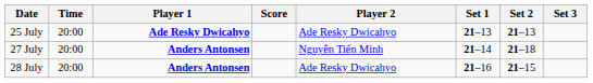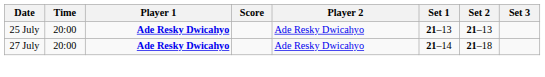27 July | Player 1: Anders Antonsen -> Ade Resky Dwicahyo
27 July | Player 2: Nguyễn Tiến Minh -> Ade Resky Dwicahyo
- row: 28 July | 20:00 | Anders Antonsen | Ade Resky Dwicahyo | 21–16 | 21–15
